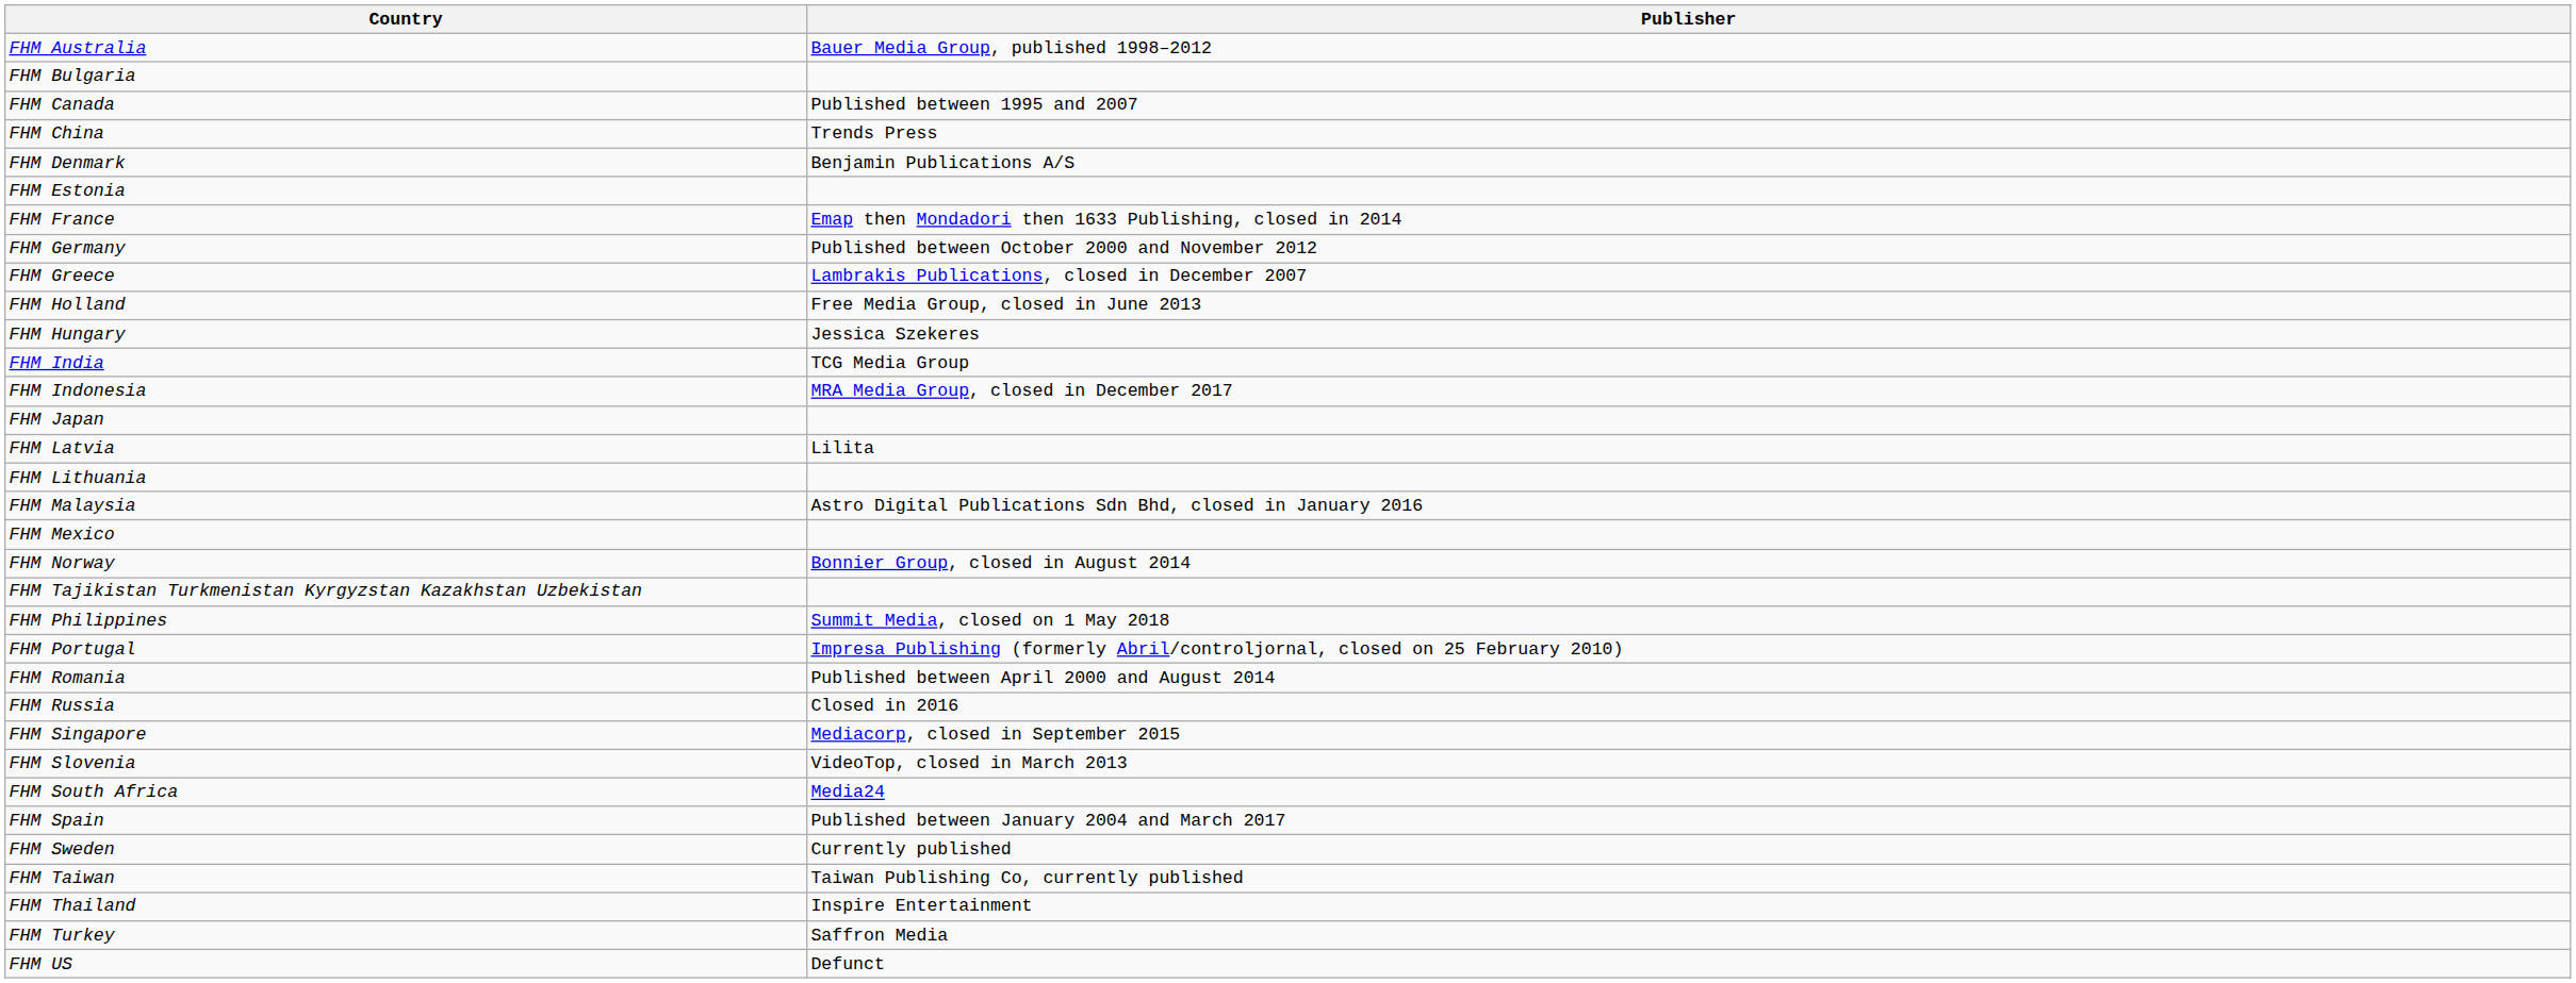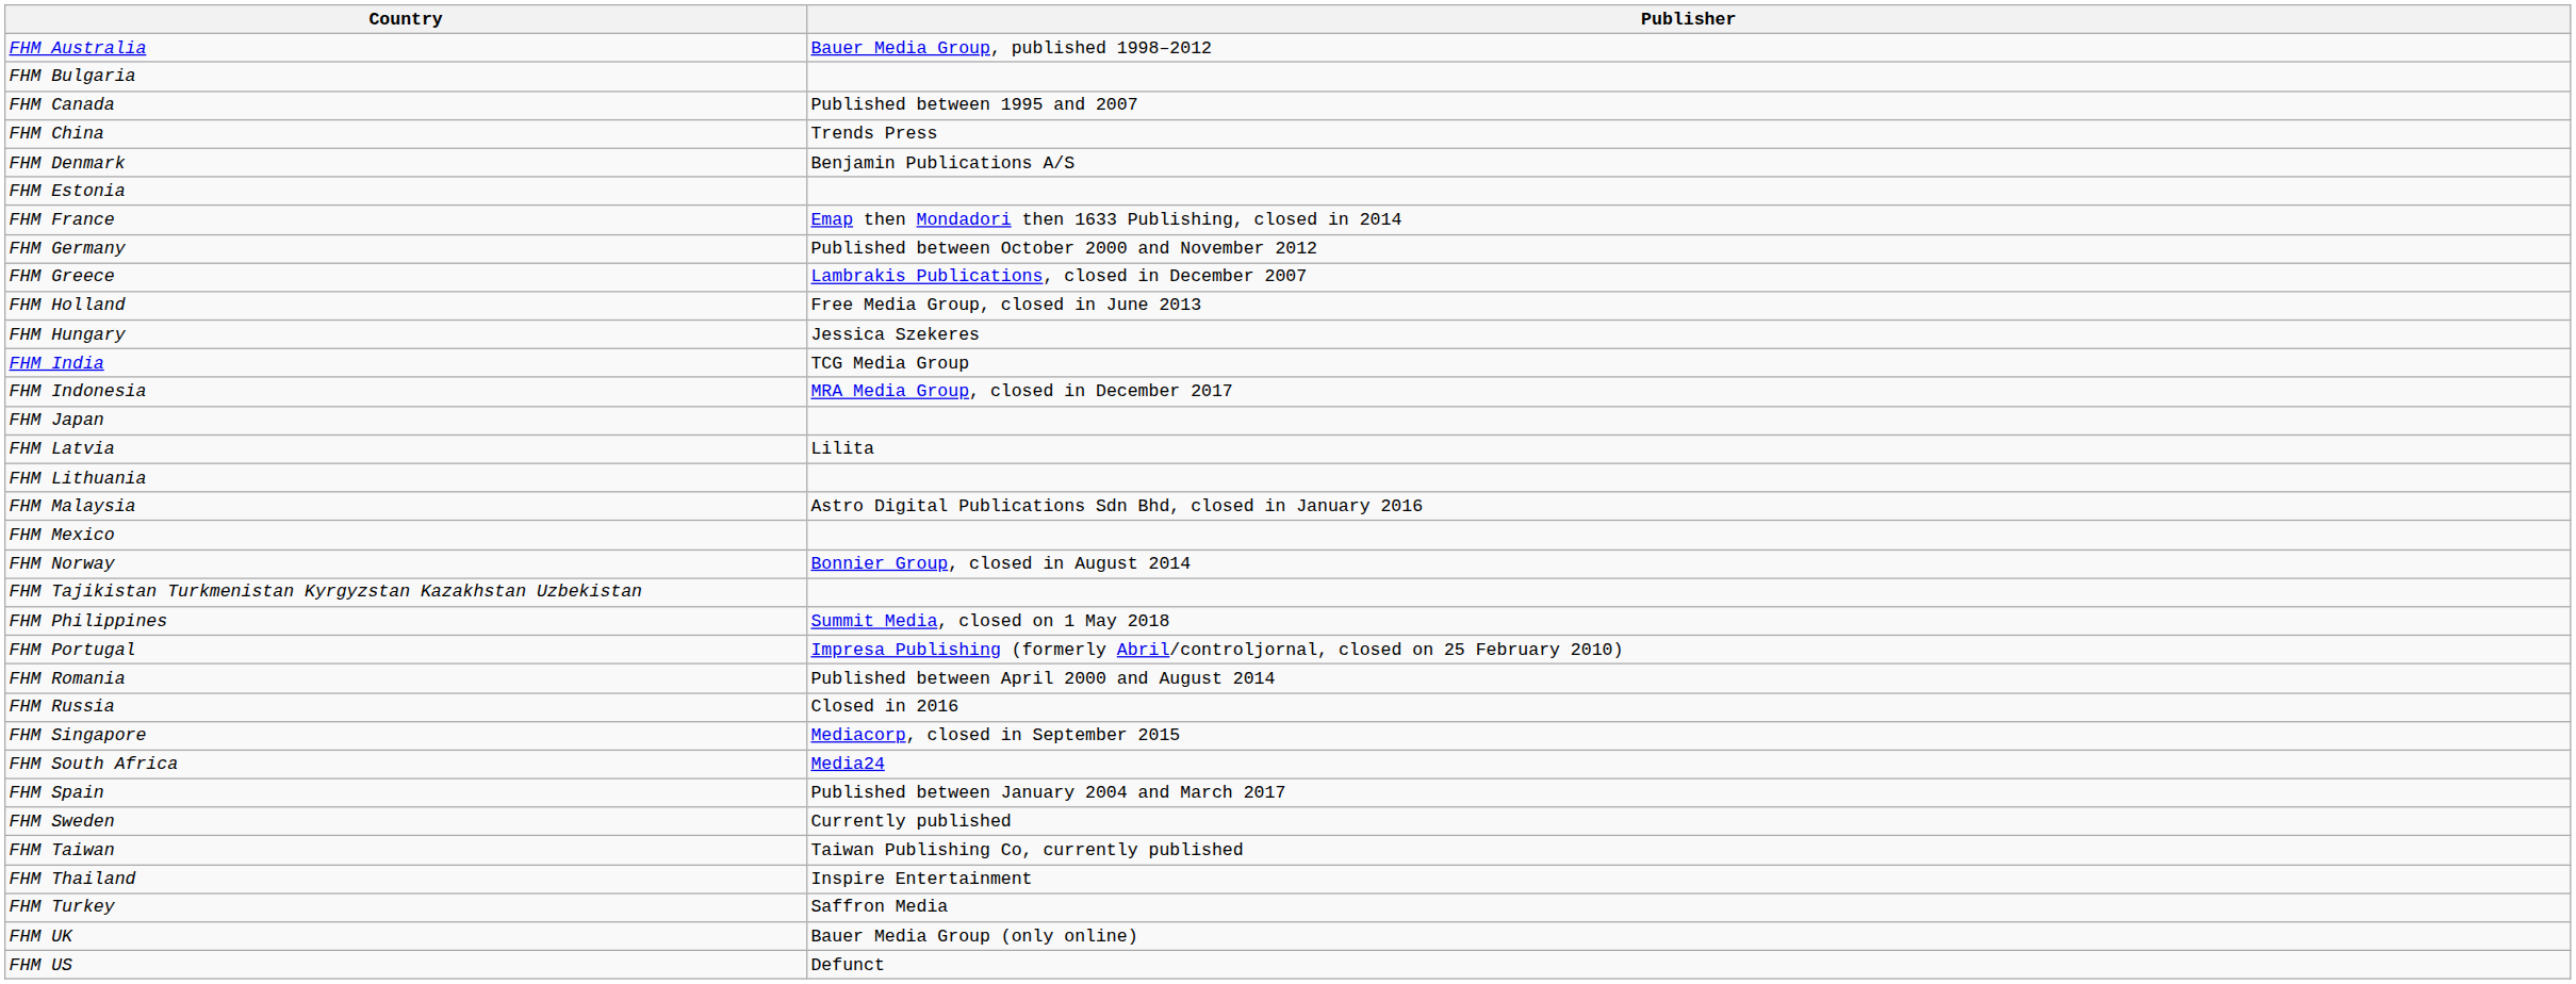- row: FHM Slovenia | VideoTop, closed in March 2013
+ row: FHM UK | Bauer Media Group (only online)
